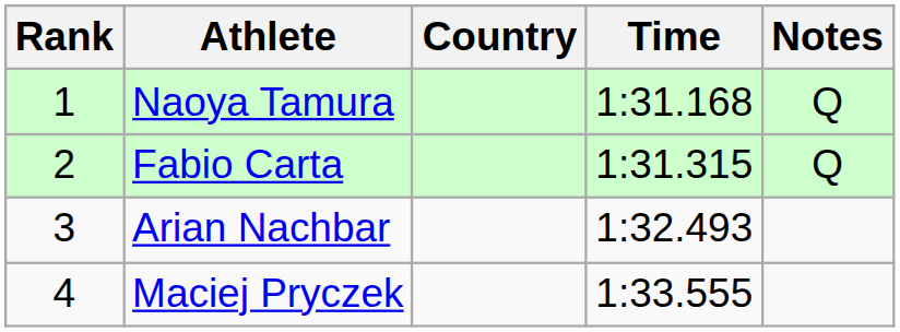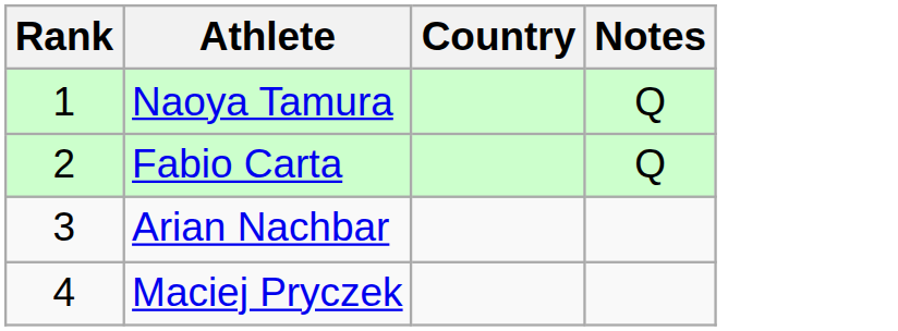- column: Time | 1:31.168 | 1:31.315 | 1:32.493 | 1:33.555
